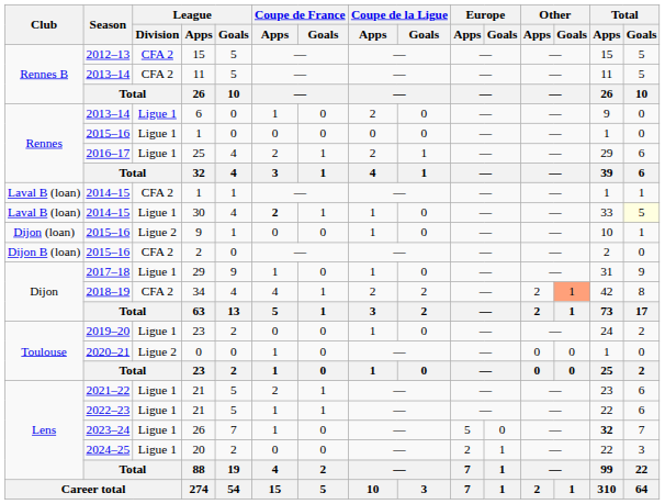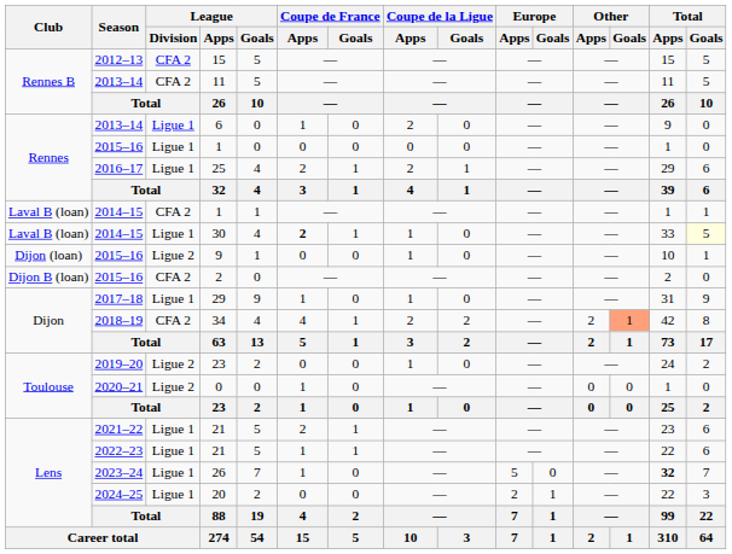2019–20 / 23 | League / Division: Ligue 1 -> Ligue 2
